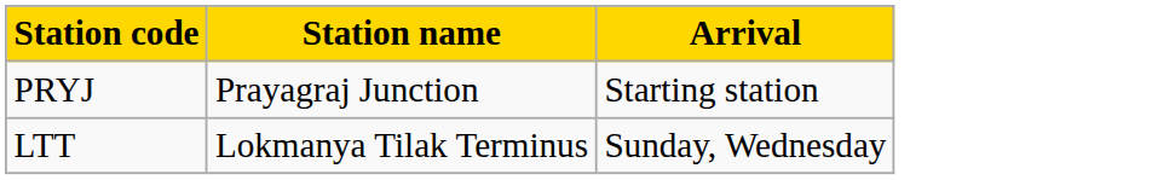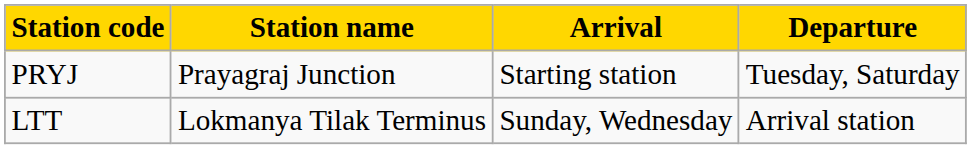+ column: Departure | Tuesday, Saturday | Arrival station
